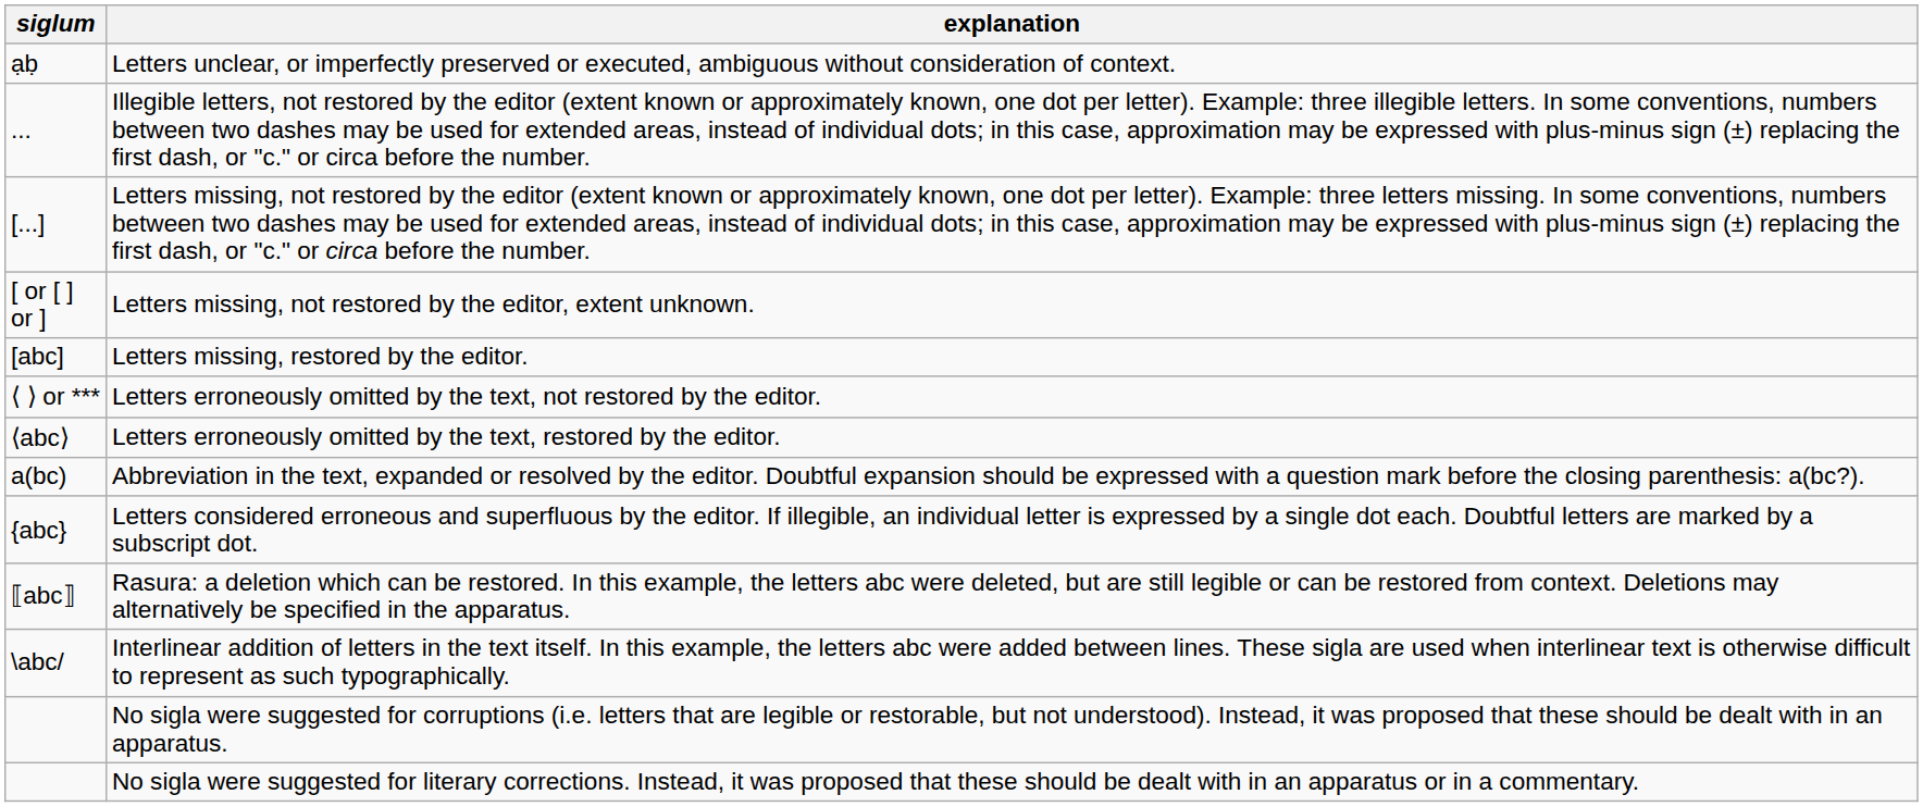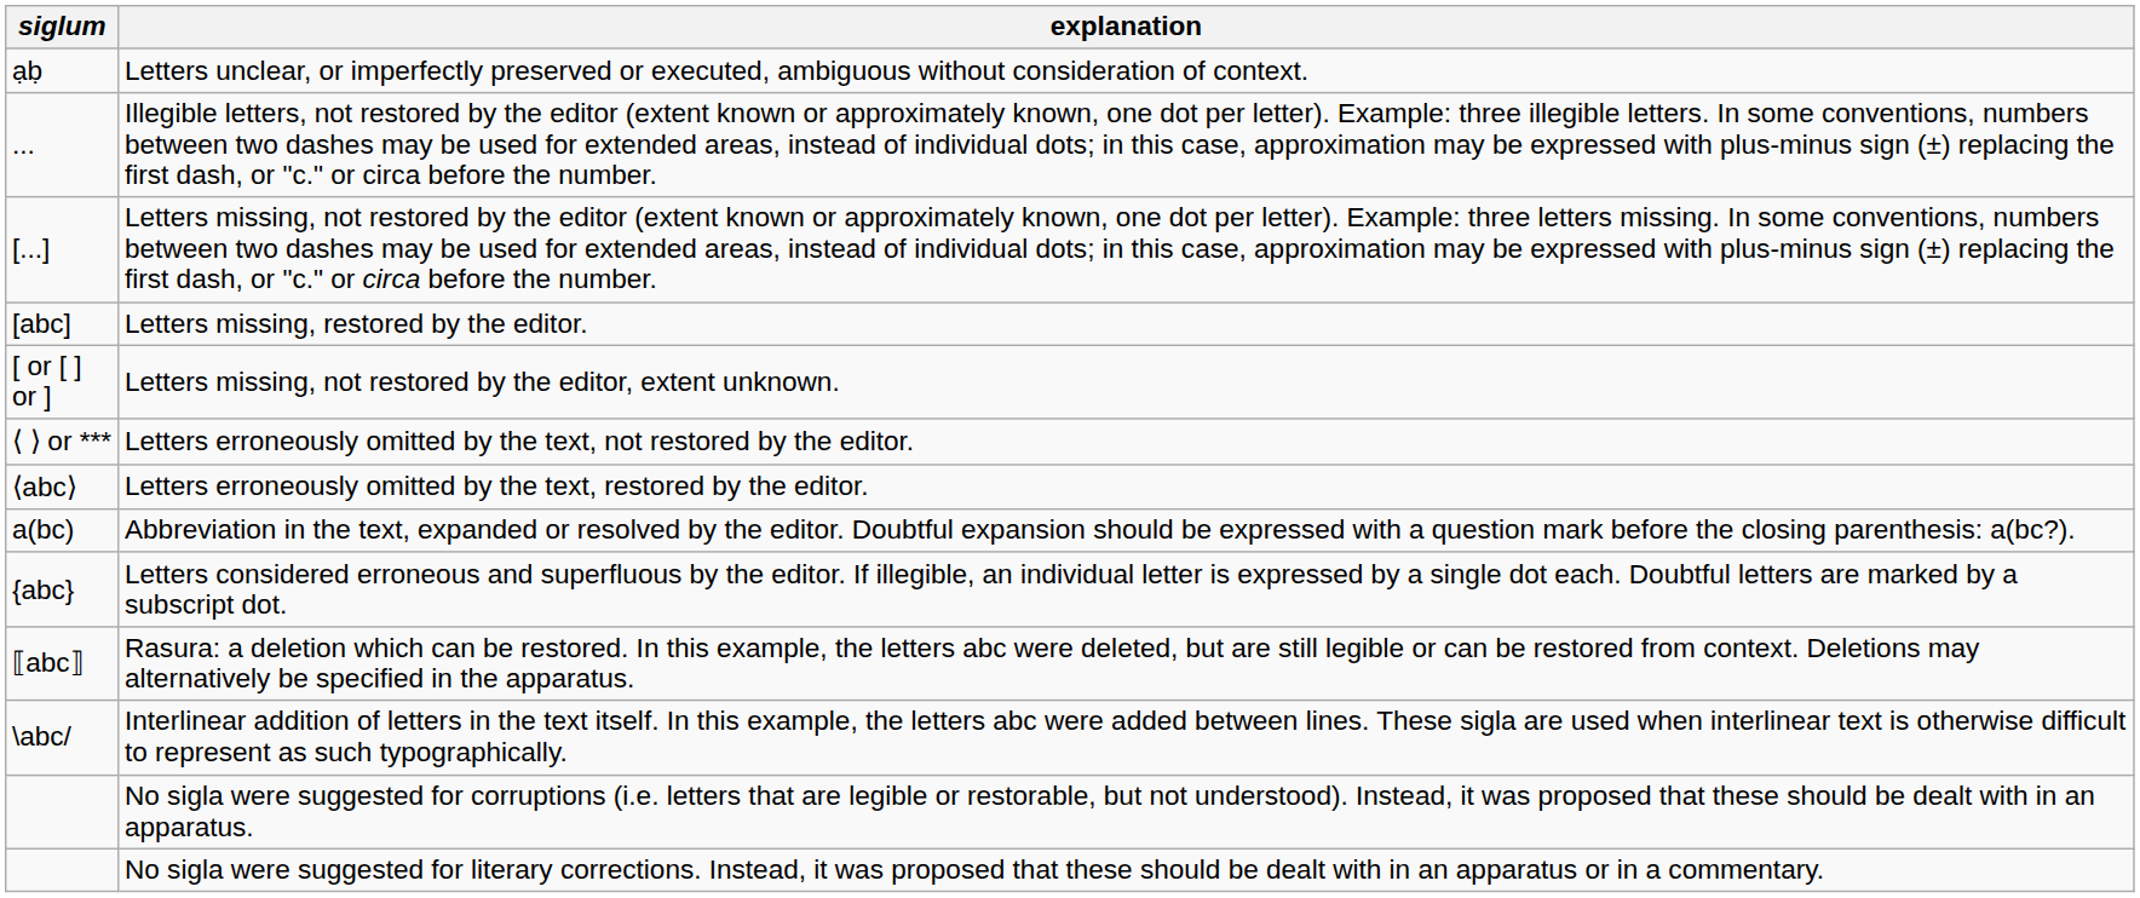rows swapped: Letters missing, not restored by the editor, extent unknown. <-> Letters missing, restored by the editor.
